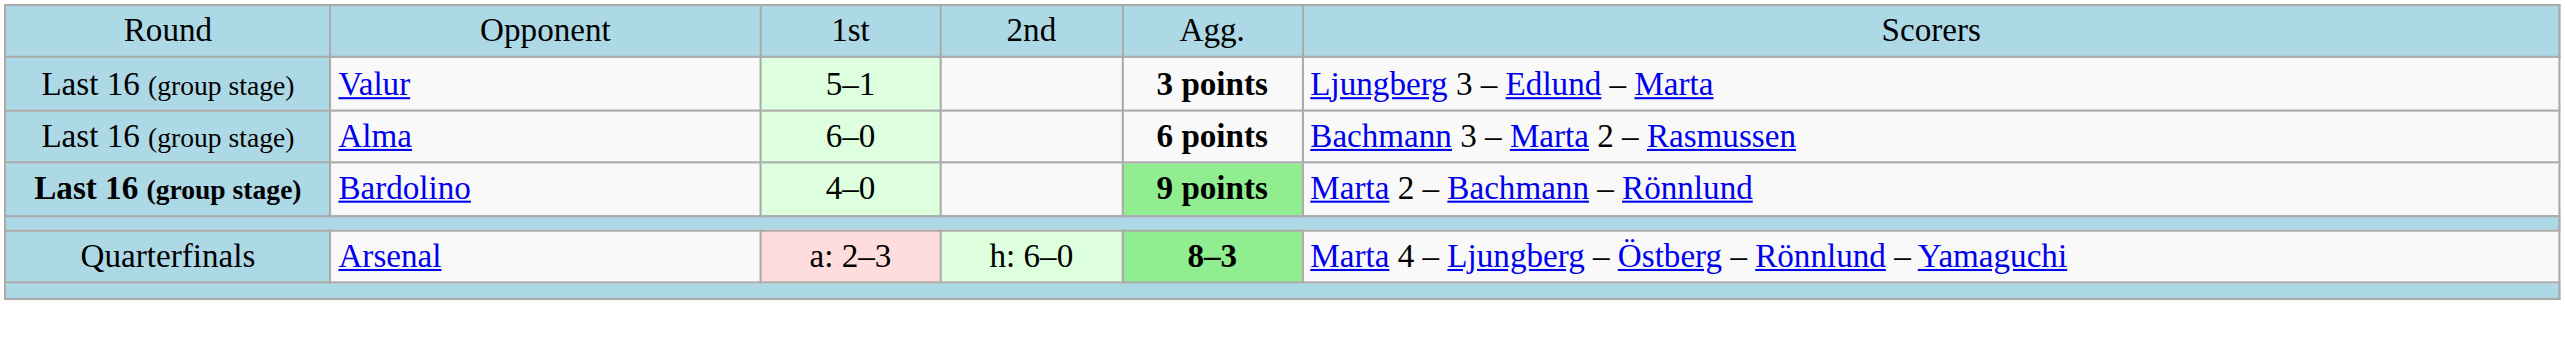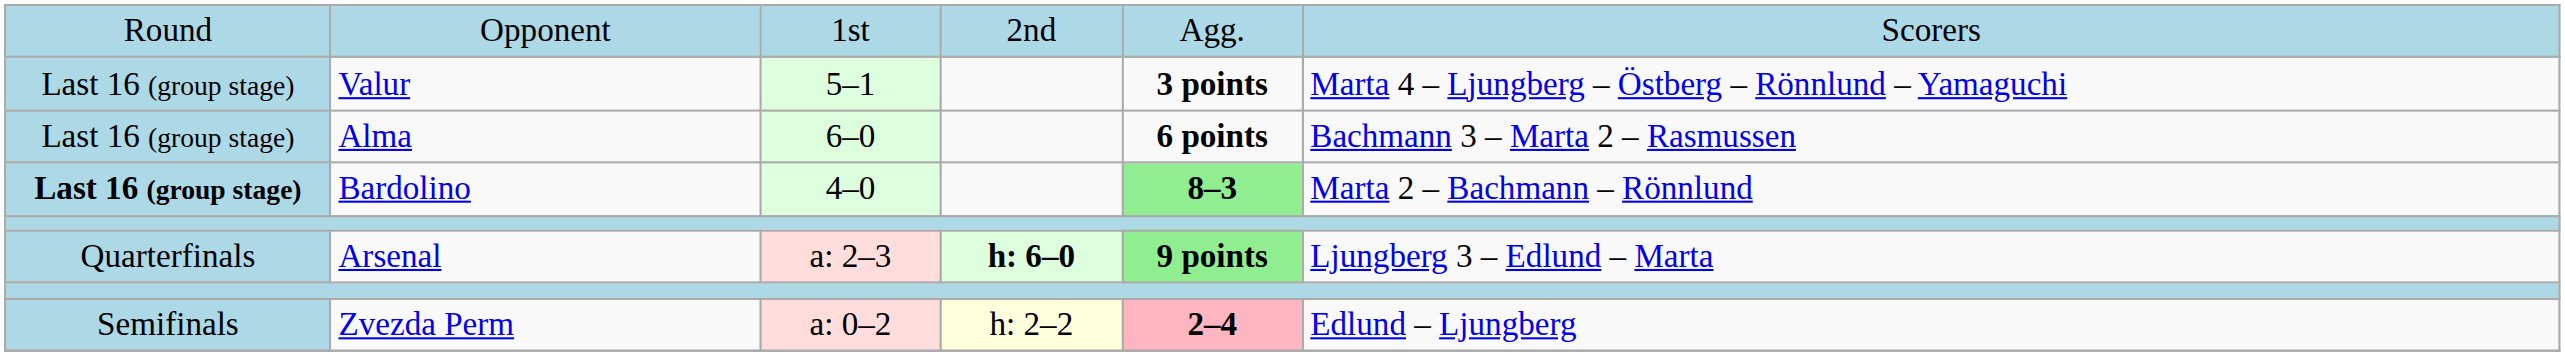Valur | column 6: Ljungberg 3 – Edlund – Marta -> Marta 4 – Ljungberg – Östberg – Rönnlund – Yamaguchi
Bardolino | column 5: 9 points -> 8–3
Arsenal | column 4: normal -> bold
Arsenal | column 5: 8–3 -> 9 points
Arsenal | column 6: Marta 4 – Ljungberg – Östberg – Rönnlund – Yamaguchi -> Ljungberg 3 – Edlund – Marta
+ row: Semifinals | Zvezda Perm | a: 0–2 | h: 2–2 | 2–4 | Edlund – Ljungberg
